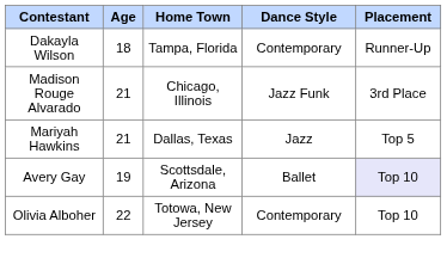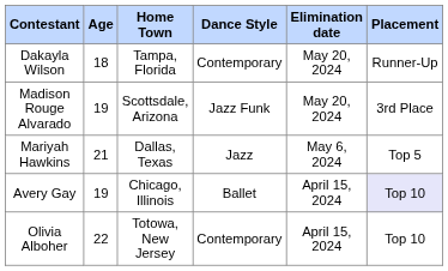+ column: Elimination date | May 20, 2024 | May 20, 2024 | May 6, 2024 | April 15, 2024 | April 15, 2024
Madison Rouge Alvarado | Age: 21 -> 19
Madison Rouge Alvarado | Home Town: Chicago, Illinois -> Scottsdale, Arizona
Avery Gay | Home Town: Scottsdale, Arizona -> Chicago, Illinois
